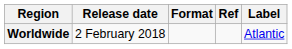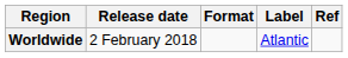columns swapped: Label <-> Ref
